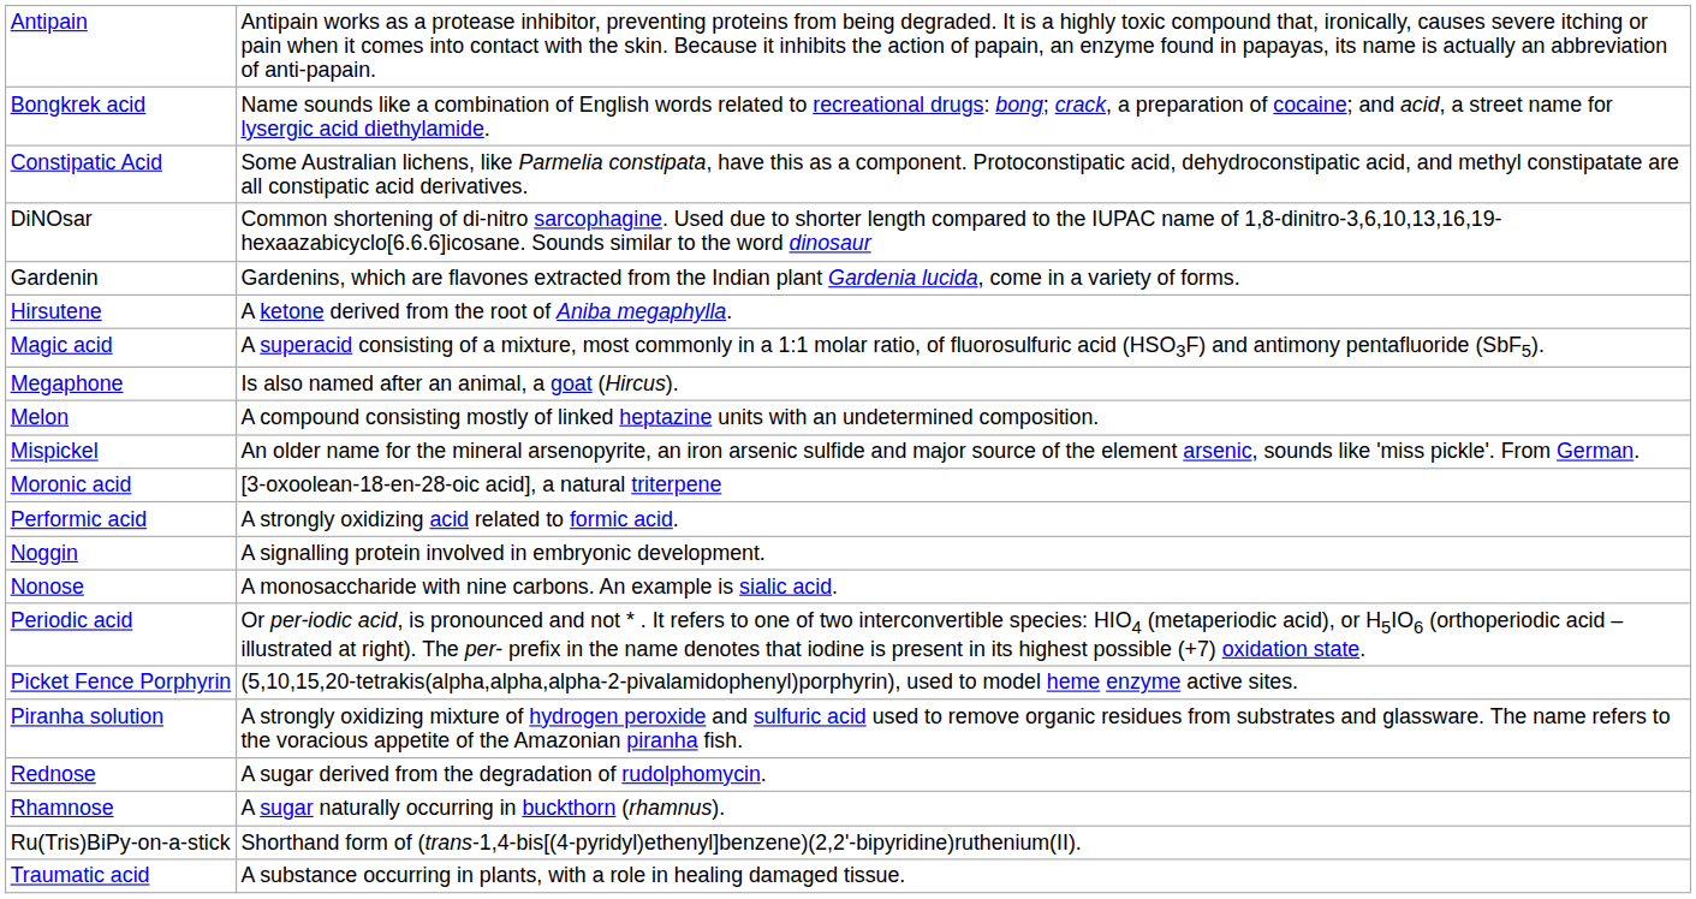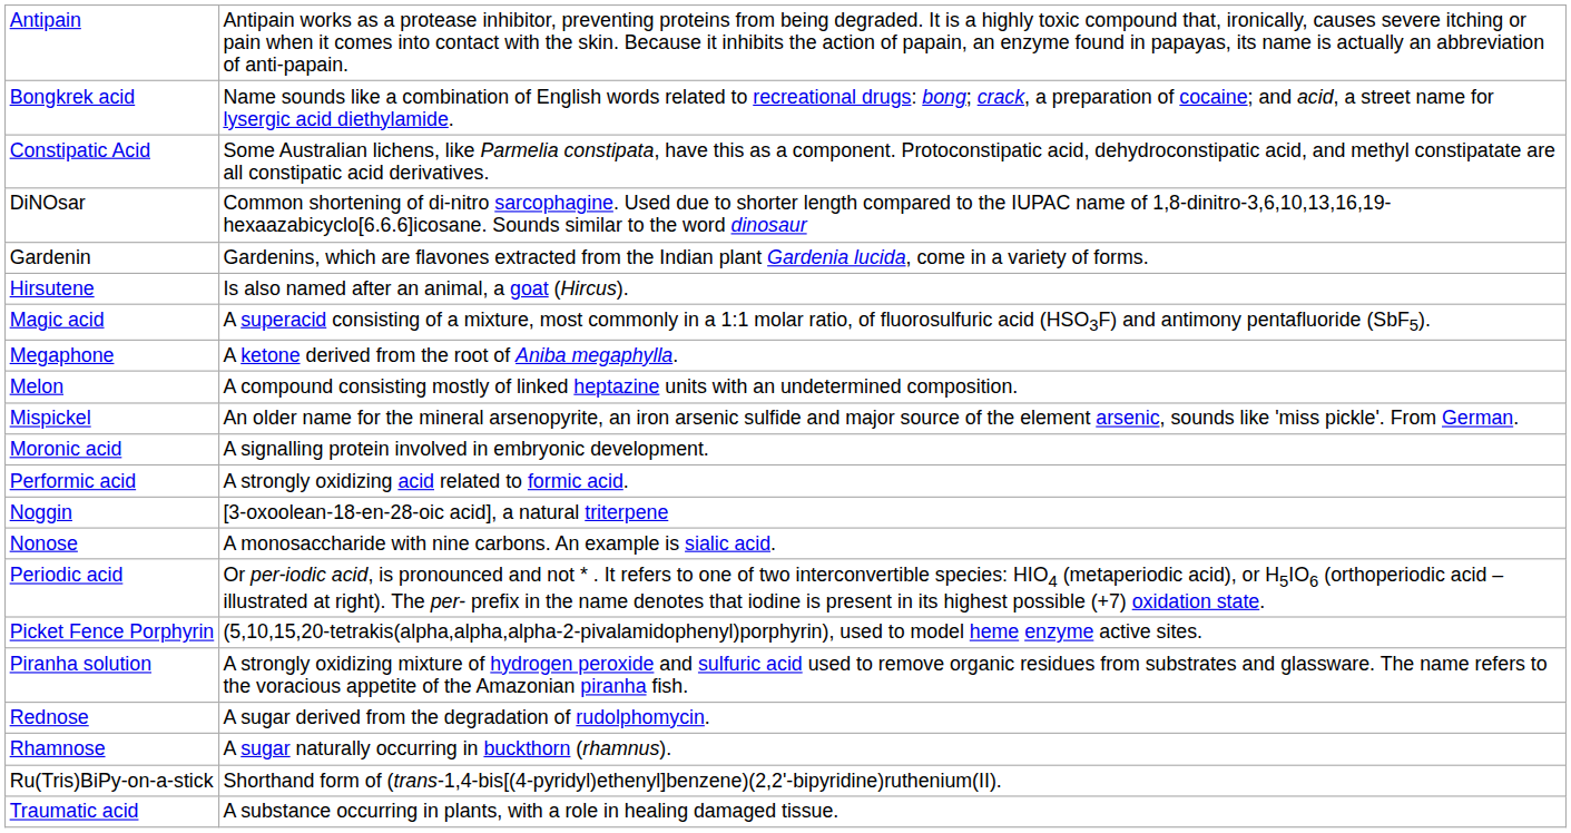Hirsutene | column 2: A ketone derived from the root of Aniba megaphylla. -> Is also named after an animal, a goat (Hircus).
Megaphone | column 2: Is also named after an animal, a goat (Hircus). -> A ketone derived from the root of Aniba megaphylla.
Moronic acid | column 2: [3-oxoolean-18-en-28-oic acid], a natural triterpene -> A signalling protein involved in embryonic development.
Noggin | column 2: A signalling protein involved in embryonic development. -> [3-oxoolean-18-en-28-oic acid], a natural triterpene
